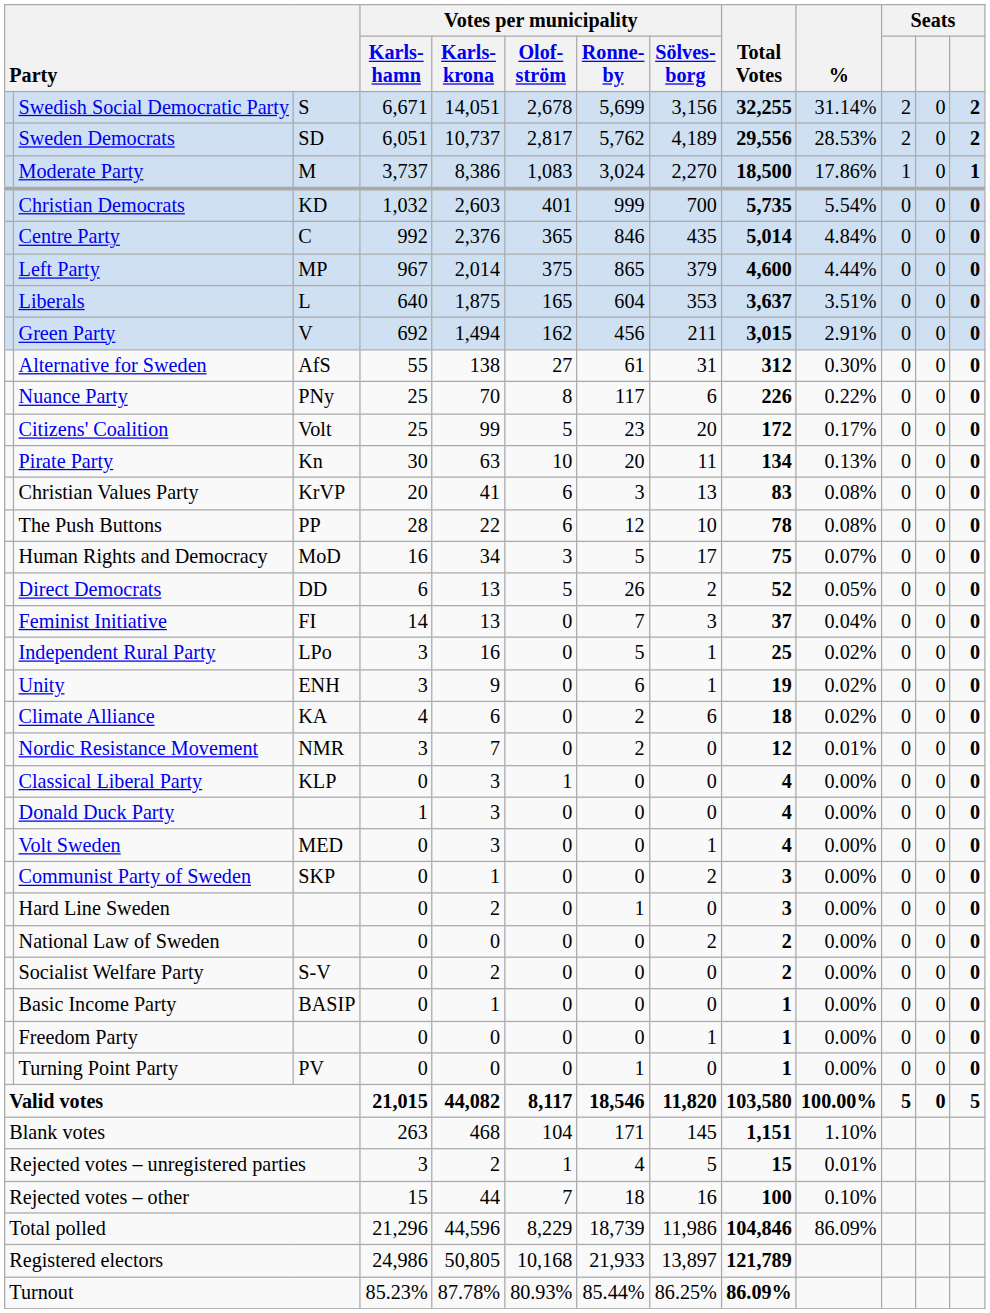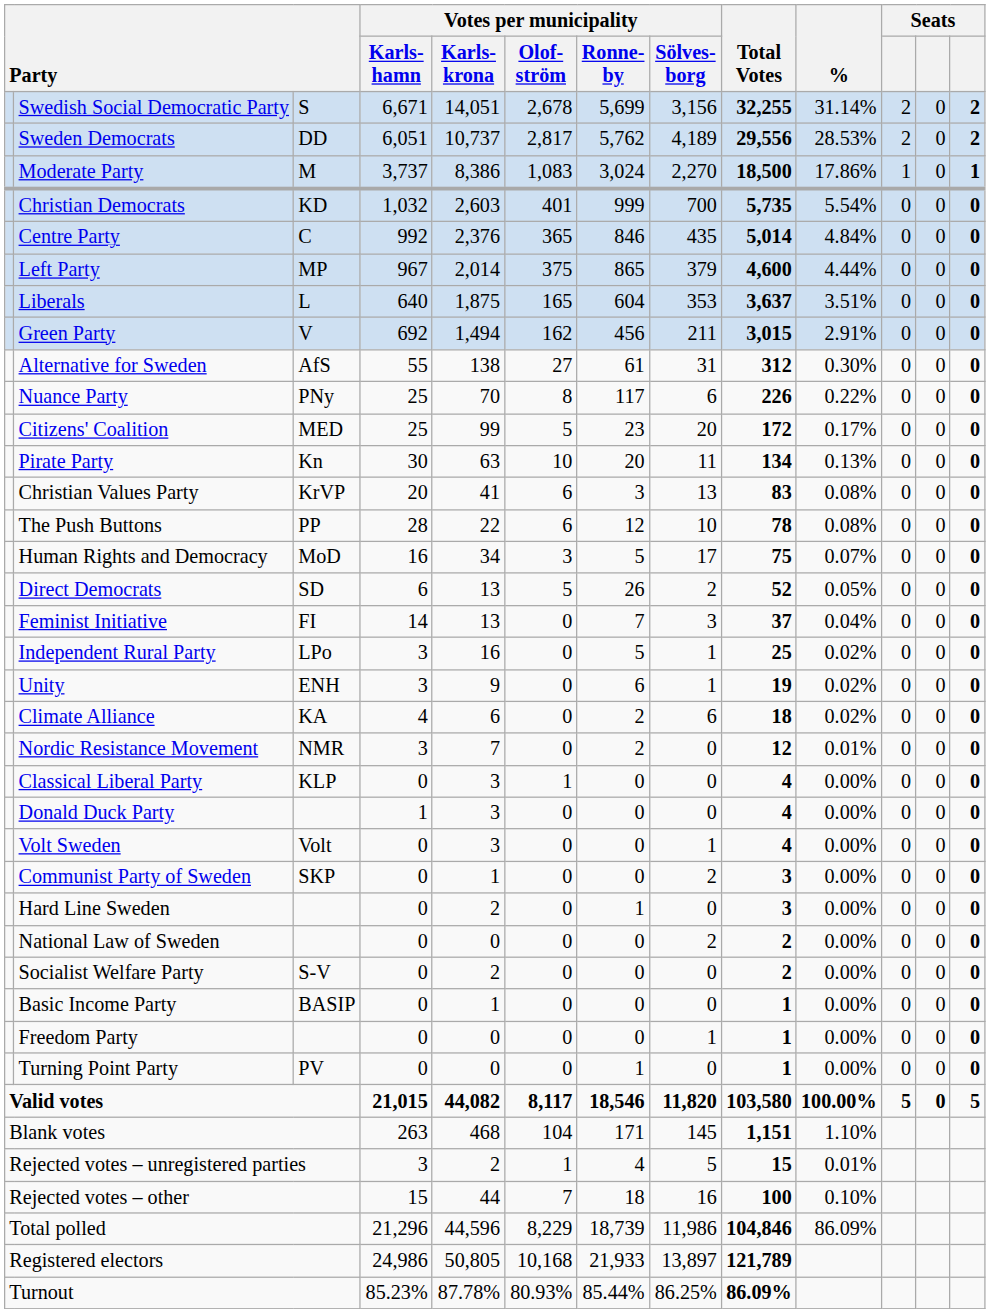Sweden Democrats | column 3: SD -> DD
Citizens' Coalition | column 3: Volt -> MED
Direct Democrats | column 3: DD -> SD
Volt Sweden | column 3: MED -> Volt
